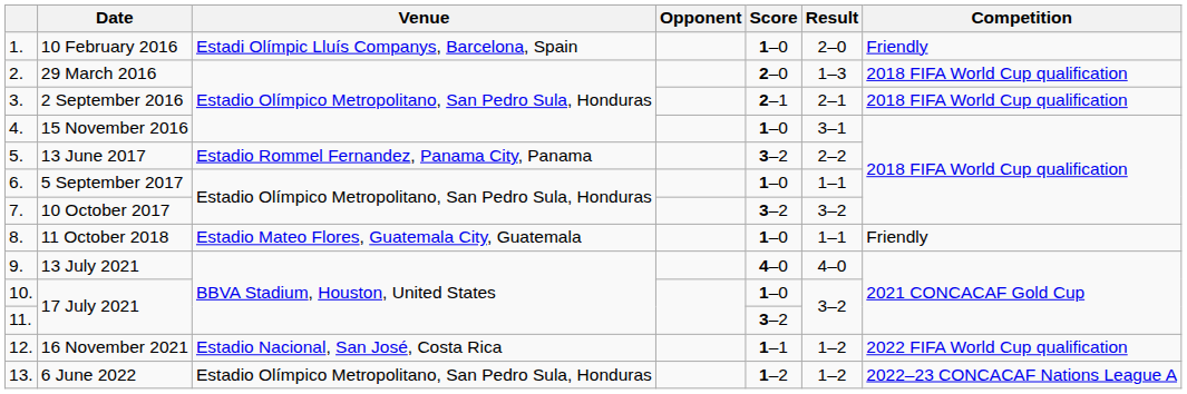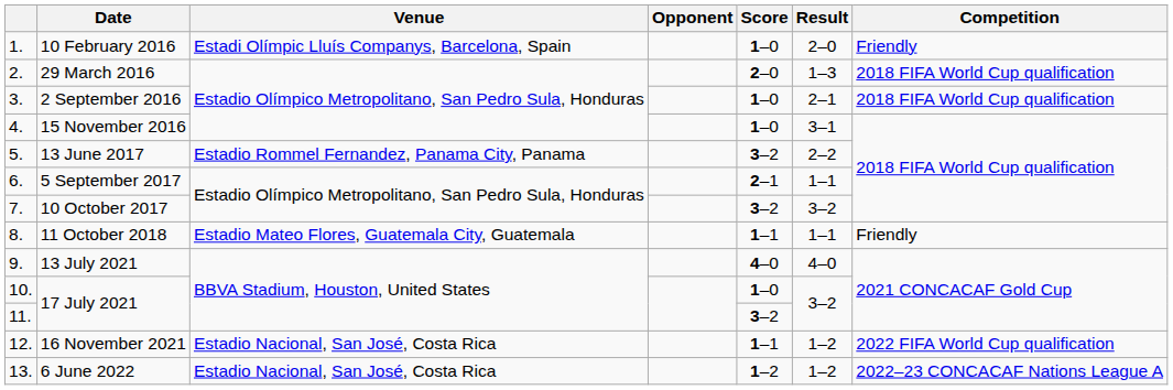2 September 2016 | Score: 2–1 -> 1–0
5 September 2017 | Score: 1–0 -> 2–1
11 October 2018 | Score: 1–0 -> 1–1
6 June 2022 | Venue: Estadio Olímpico Metropolitano, San Pedro Sula, Honduras -> Estadio Nacional, San José, Costa Rica
